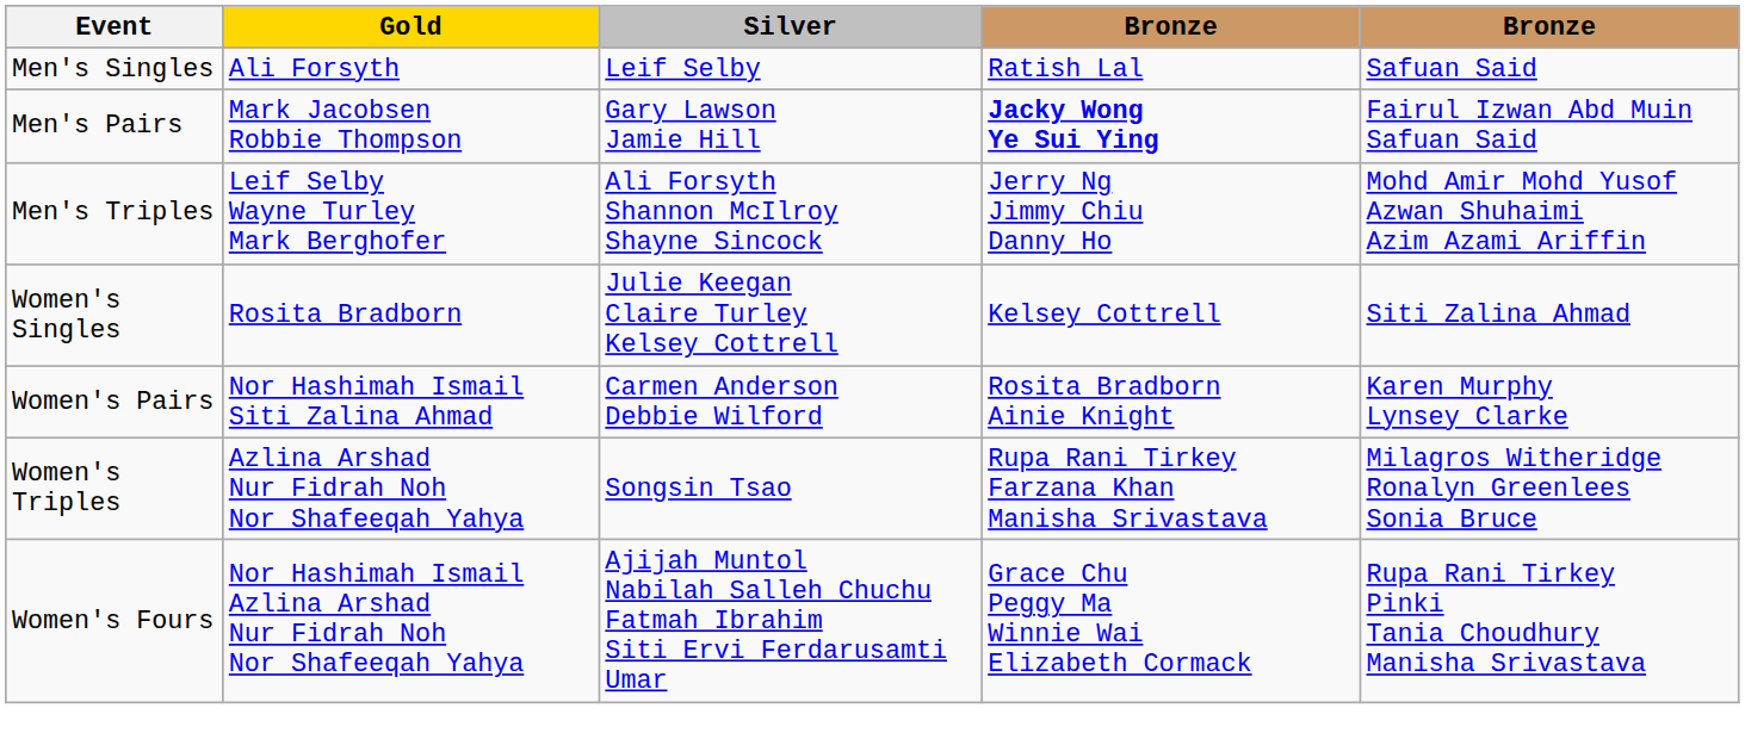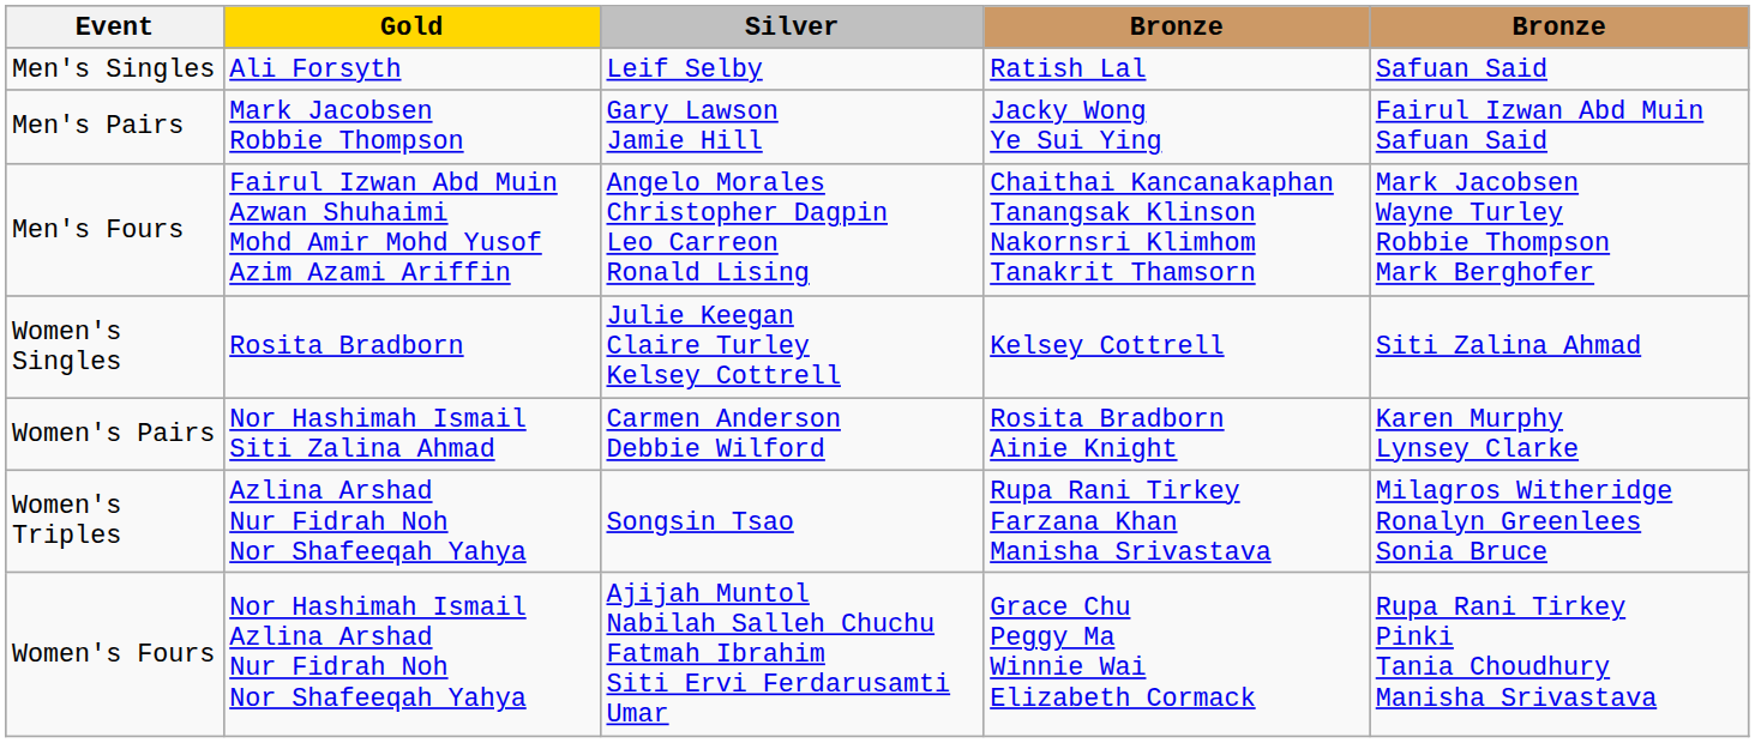Men's Pairs | column 4: bold -> normal
- row: Men's Triples | Leif Selby Wayne Turley Mark Berghofer | Ali Forsyth Shannon McIlroy Shayne Sincock | Jerry Ng Jimmy Chiu Danny Ho | Mohd Amir Mohd Yusof Azwan Shuhaimi Azim Azami Ariffin
+ row: Men's Fours | Fairul Izwan Abd Muin Azwan Shuhaimi Mohd Amir Mohd Yusof Azim Azami Ariffin | Angelo Morales Christopher Dagpin Leo Carreon Ronald Lising | Chaithai Kancanakaphan Tanangsak Klinson Nakornsri Klimhom Tanakrit Thamsorn | Mark Jacobsen Wayne Turley Robbie Thompson Mark Berghofer
